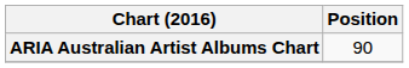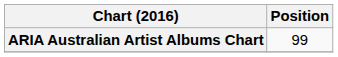ARIA Australian Artist Albums Chart | Position: 90 -> 99
